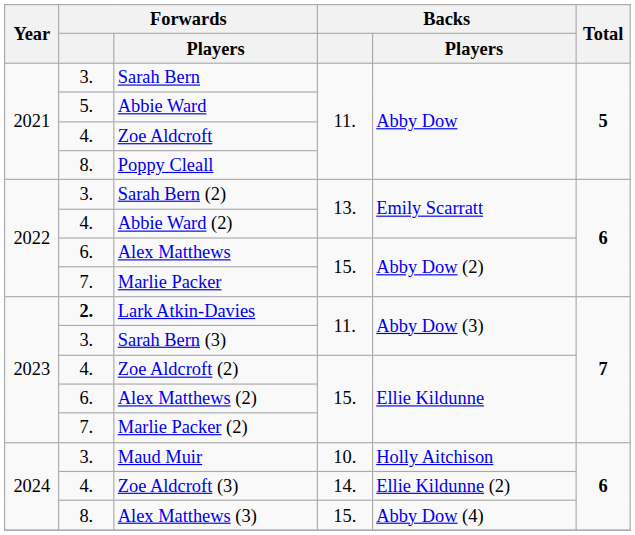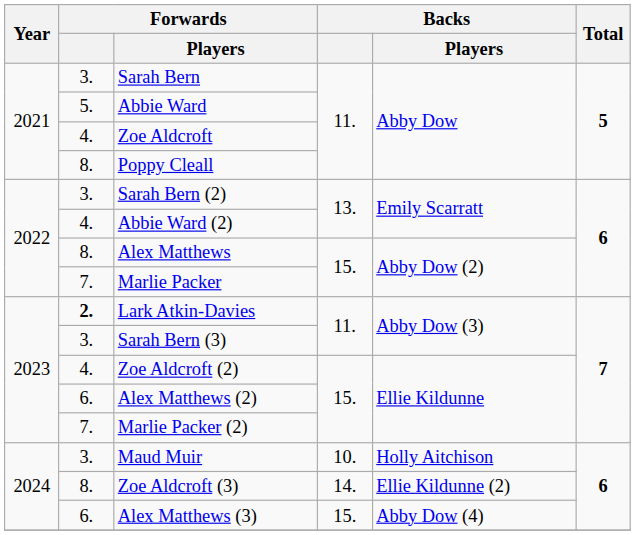Alex Matthews | Forwards: 6. -> 8.
Zoe Aldcroft (3) | Forwards: 4. -> 8.
Alex Matthews (3) | Forwards: 8. -> 6.
